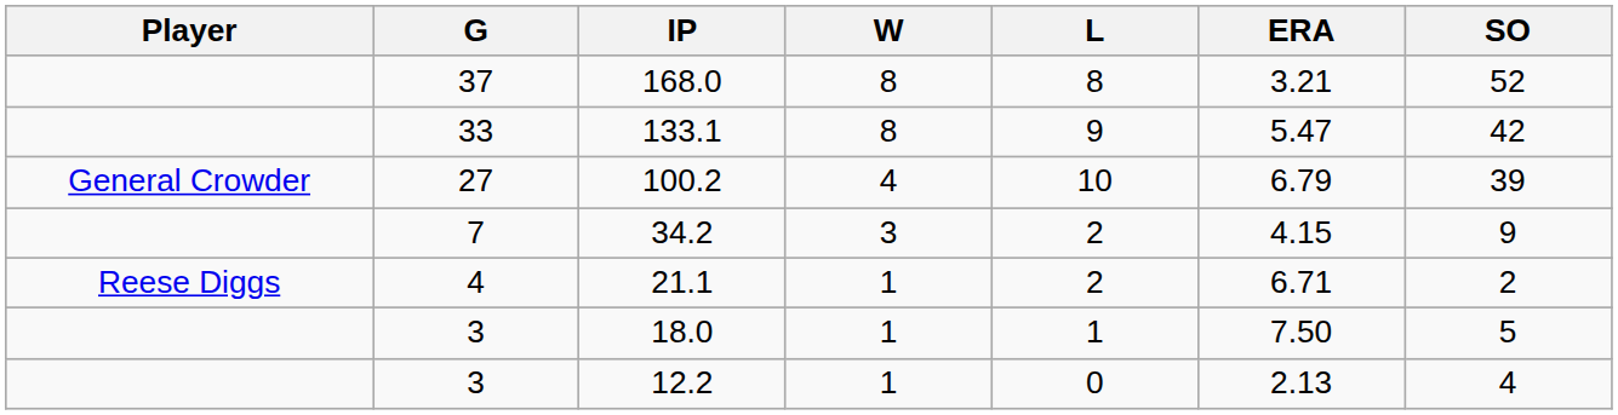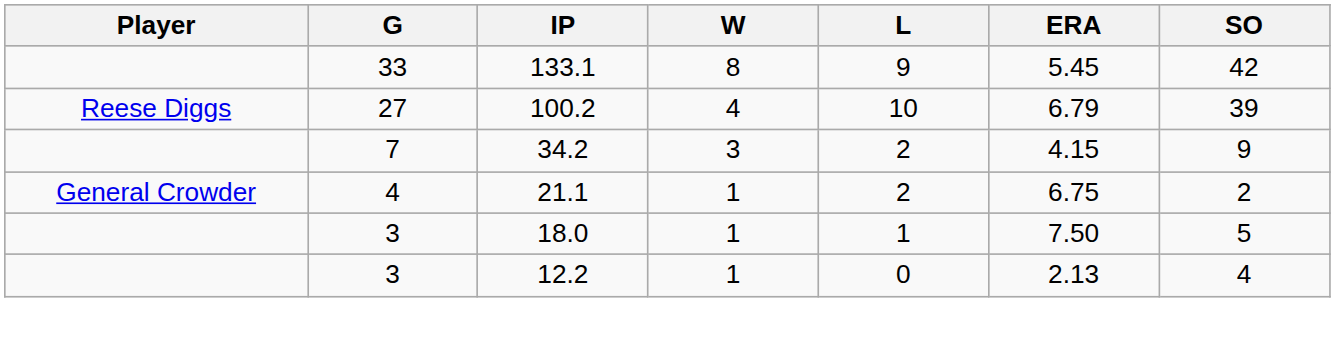- row: 37 | 168.0 | 8 | 8 | 3.21 | 52
133.1 | ERA: 5.47 -> 5.45
100.2 | Player: General Crowder -> Reese Diggs
21.1 | Player: Reese Diggs -> General Crowder
21.1 | ERA: 6.71 -> 6.75
